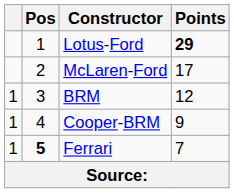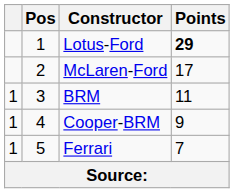BRM | Points: 12 -> 11
Ferrari | Pos: bold -> normal
